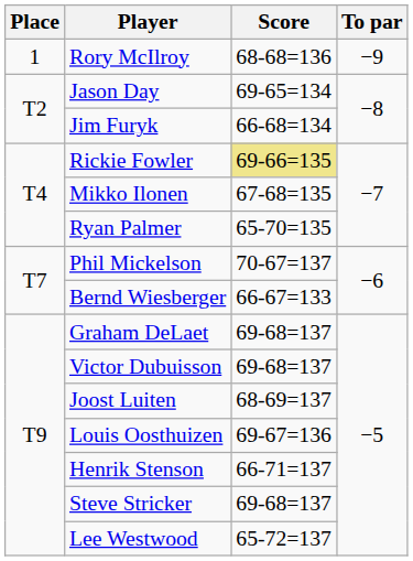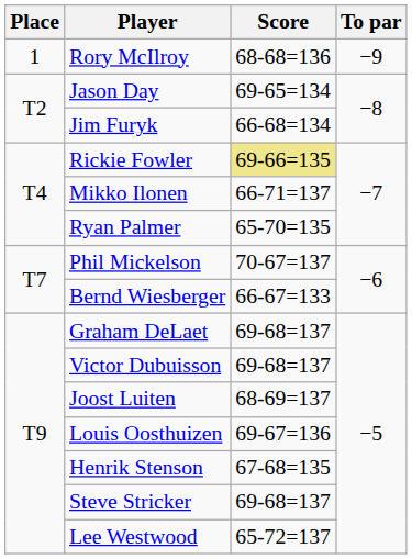Mikko Ilonen | Score: 67-68=135 -> 66-71=137
Henrik Stenson | Score: 66-71=137 -> 67-68=135
